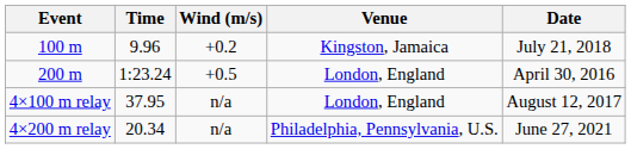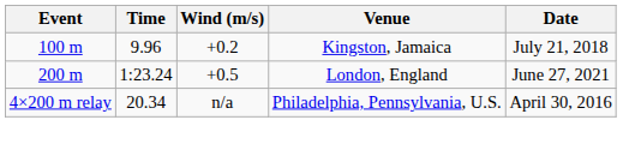200 m | Date: April 30, 2016 -> June 27, 2021
- row: 4×100 m relay | 37.95 | n/a | London, England | August 12, 2017
4×200 m relay | Date: June 27, 2021 -> April 30, 2016
